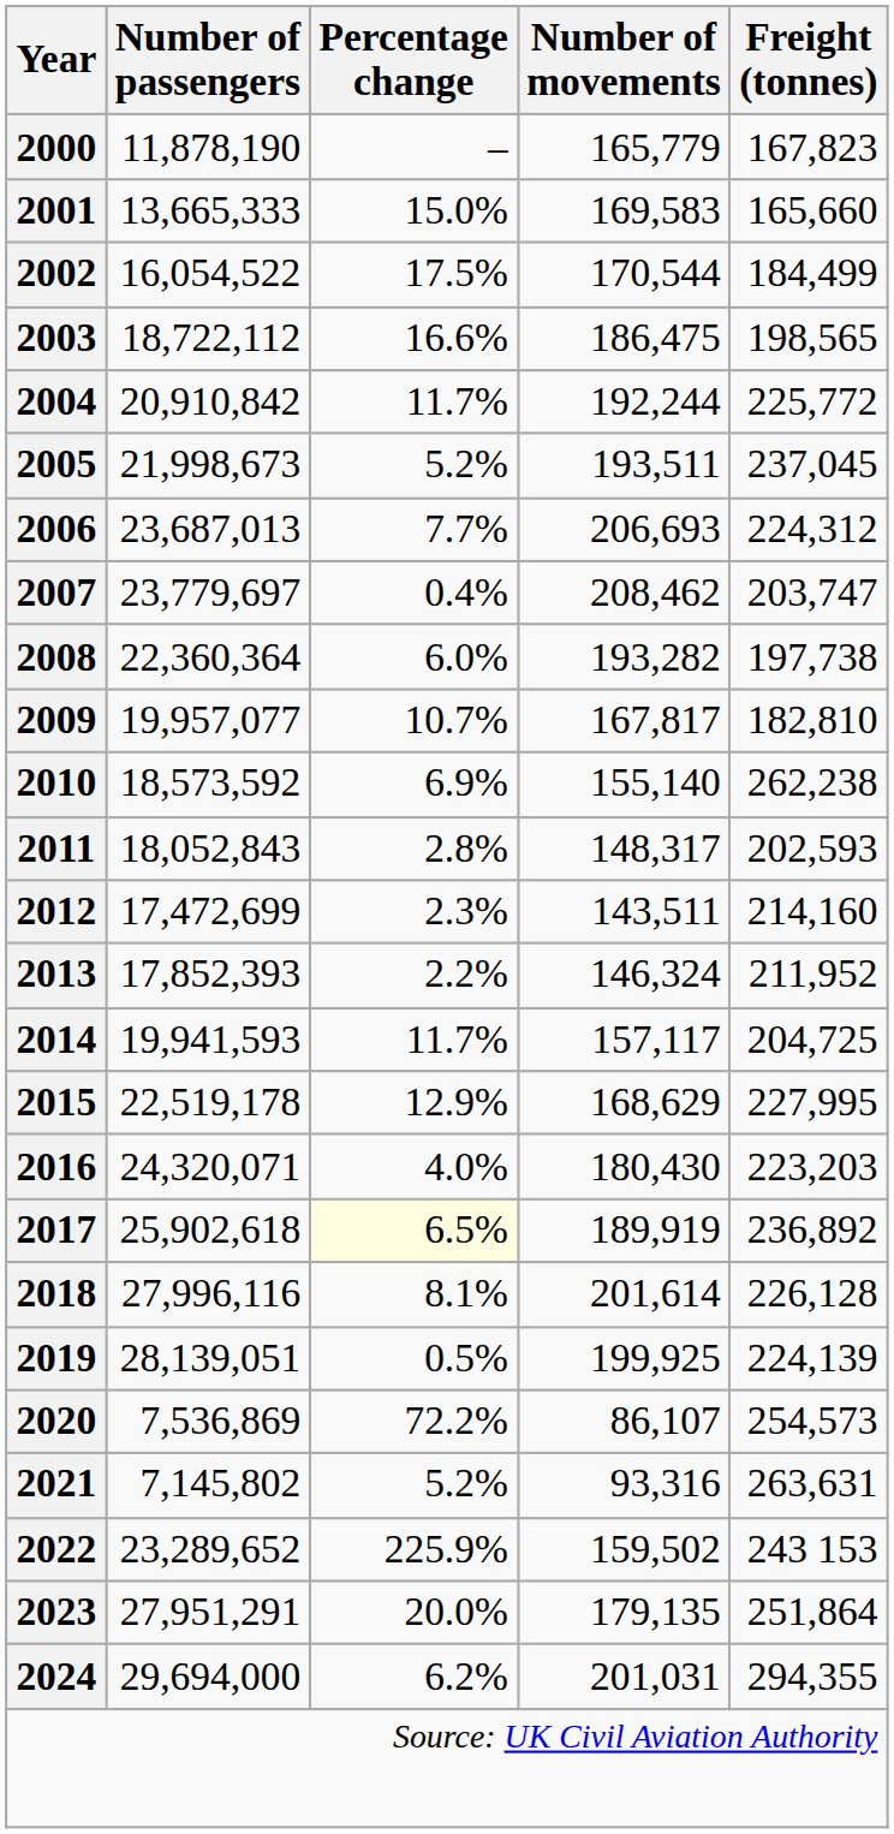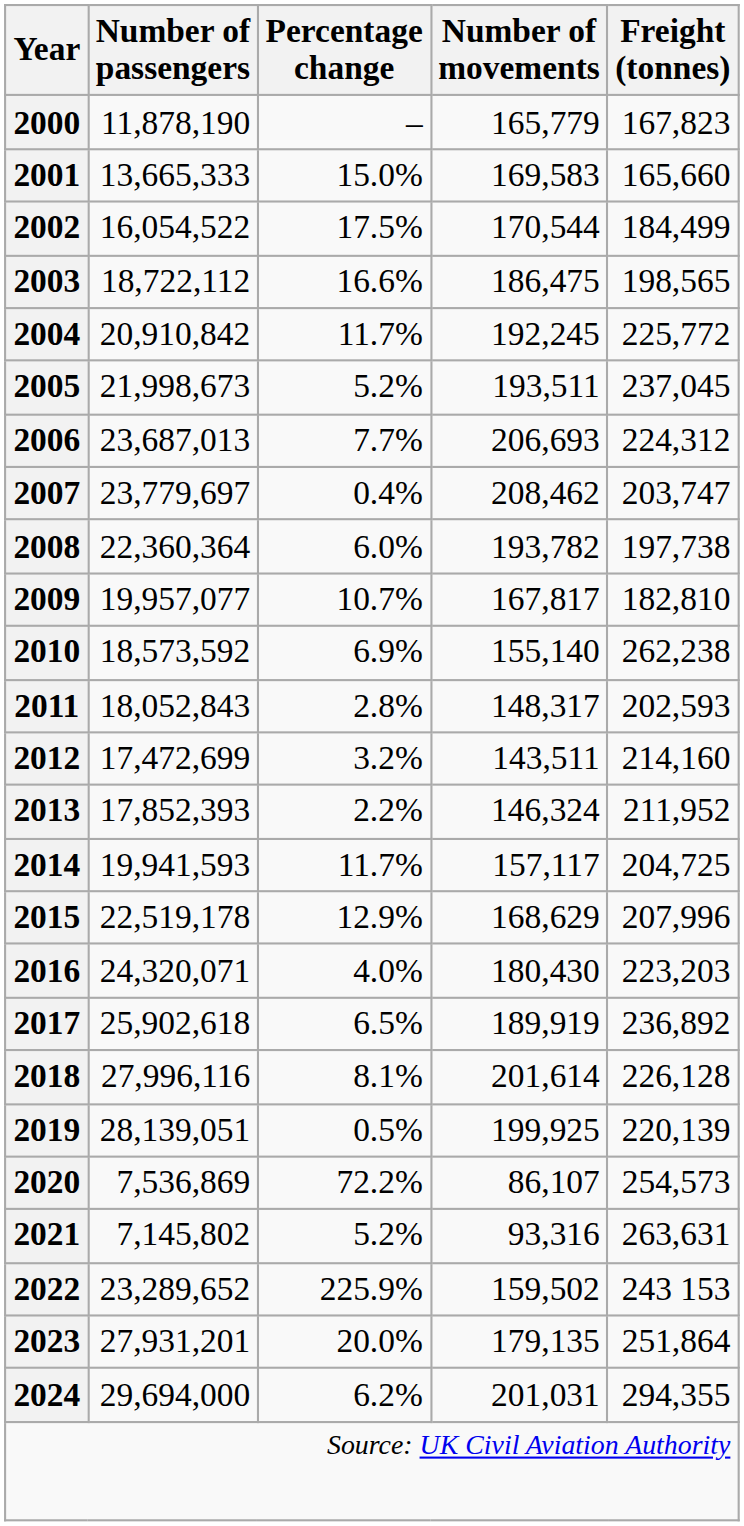2004 | Number of movements: 192,244 -> 192,245
2008 | Number of movements: 193,282 -> 193,782
2012 | Percentage change: 2.3% -> 3.2%
2015 | Freight (tonnes): 227,995 -> 207,996
2017 | Percentage change: lightyellow background -> no background
2019 | Freight (tonnes): 224,139 -> 220,139
2023 | Number of passengers: 27,951,291 -> 27,931,201
